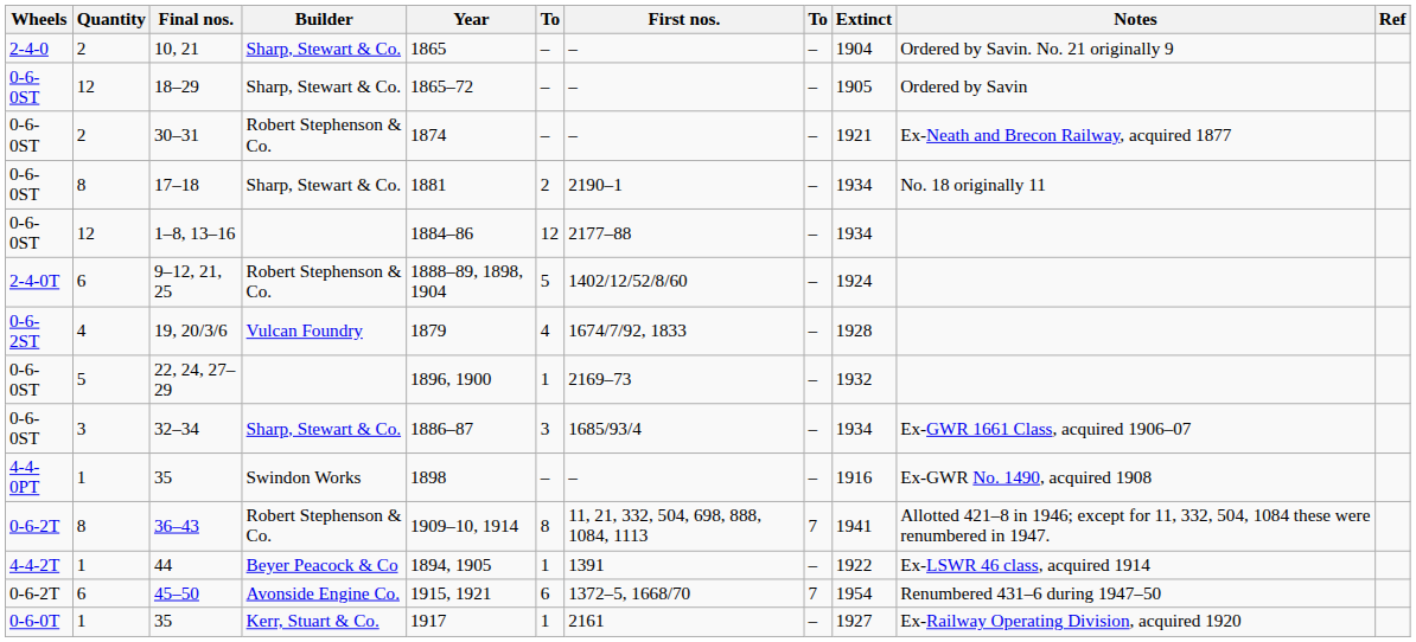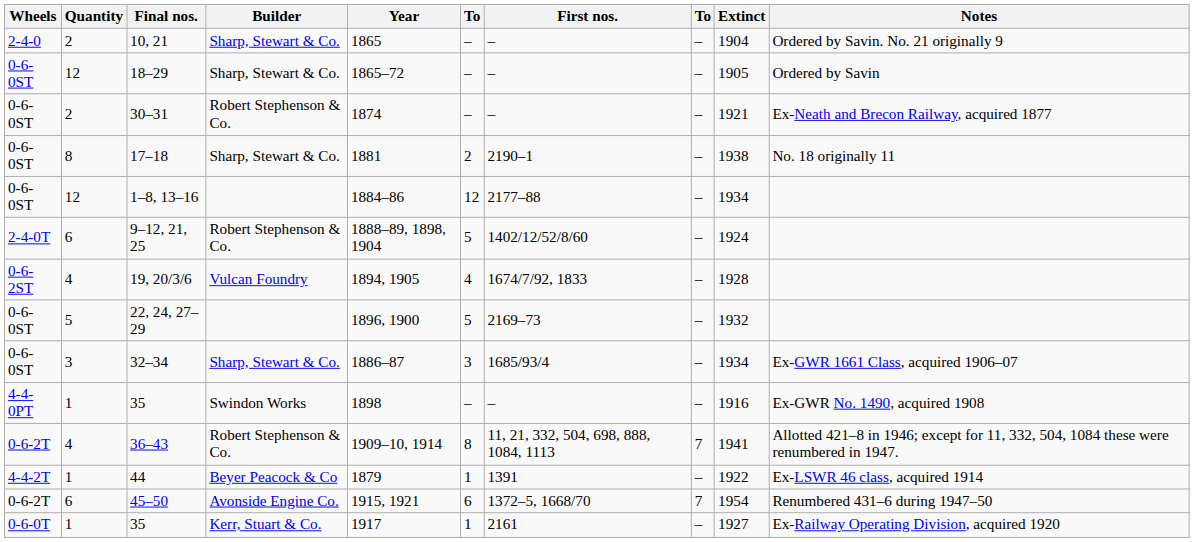- column: Ref
17–18 | Extinct: 1934 -> 1938
19, 20/3/6 | Year: 1879 -> 1894, 1905
22, 24, 27–29 | column 6: 1 -> 5
36–43 | Quantity: 8 -> 4
44 | Year: 1894, 1905 -> 1879
